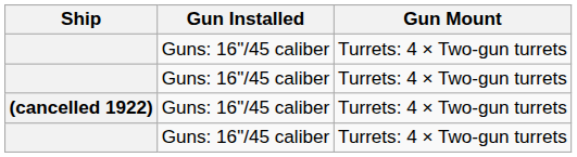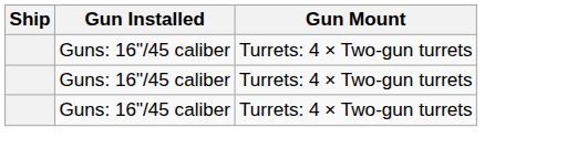- row: (cancelled 1922) | Guns: 16"/45 caliber | Turrets: 4 × Two-gun turrets
